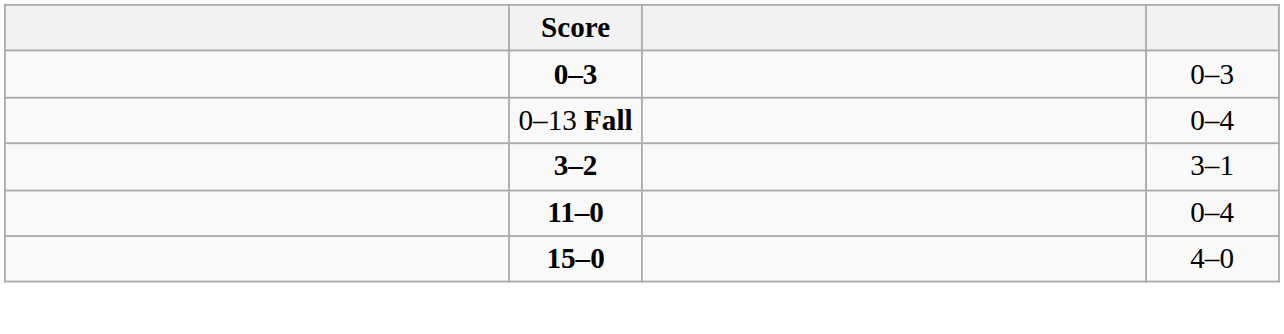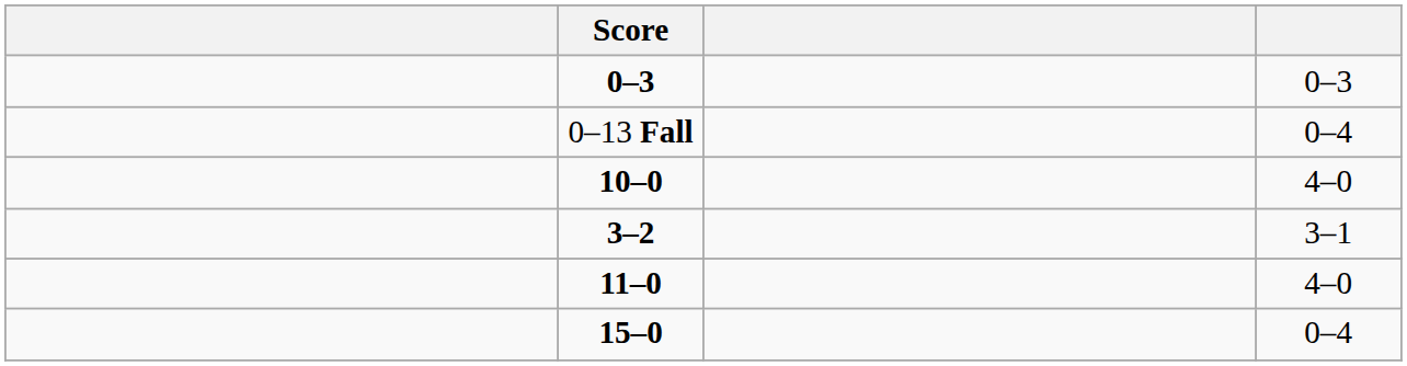+ row: 10–0 | 4–0
11–0 | column 4: 0–4 -> 4–0
15–0 | column 4: 4–0 -> 0–4
